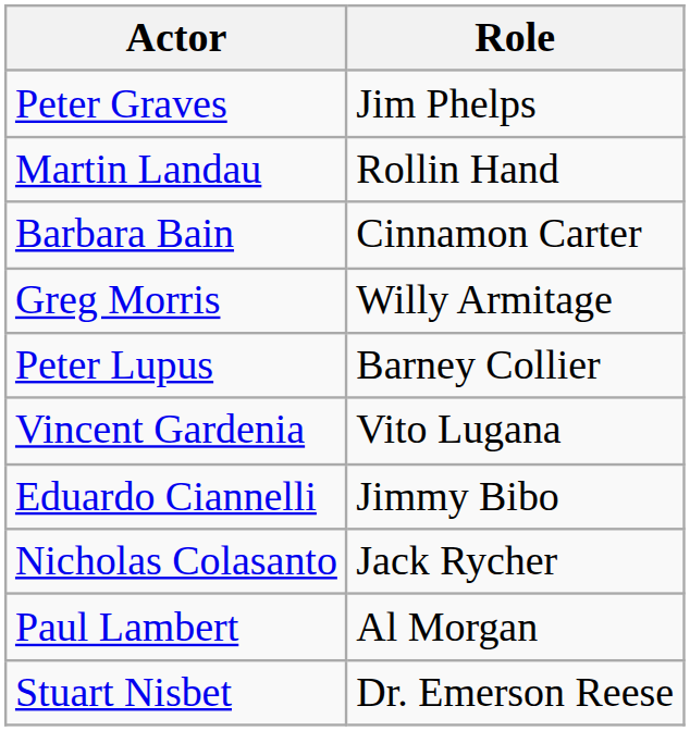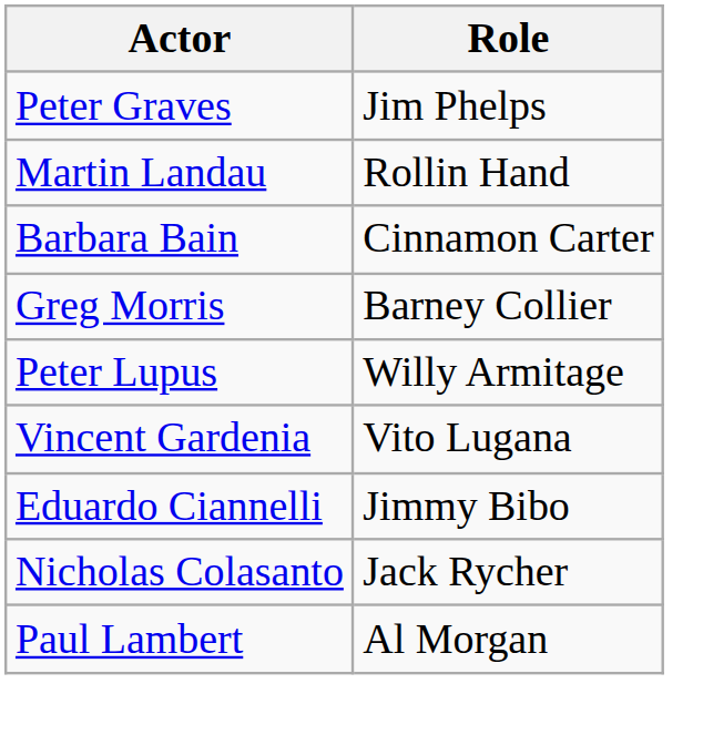Greg Morris | Role: Willy Armitage -> Barney Collier
Peter Lupus | Role: Barney Collier -> Willy Armitage
- row: Stuart Nisbet | Dr. Emerson Reese
